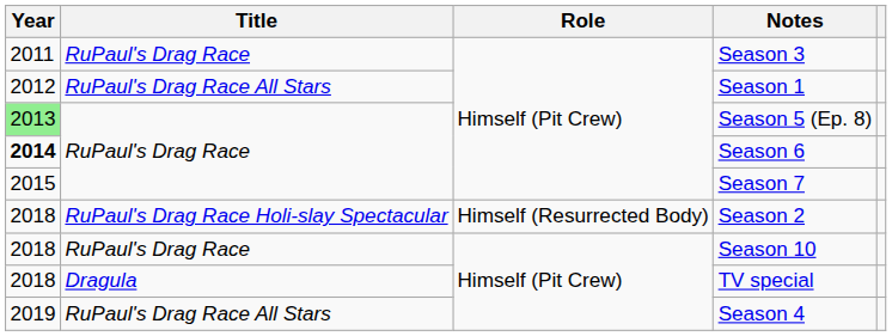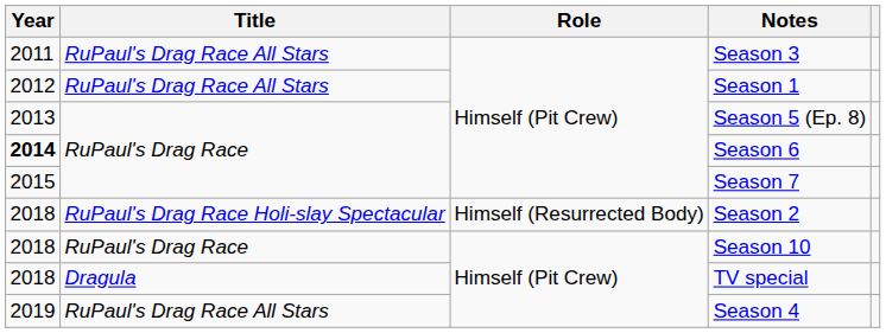Season 3 | Title: RuPaul's Drag Race -> RuPaul's Drag Race All Stars
Season 5 (Ep. 8) | Year: lightgreen background -> no background
